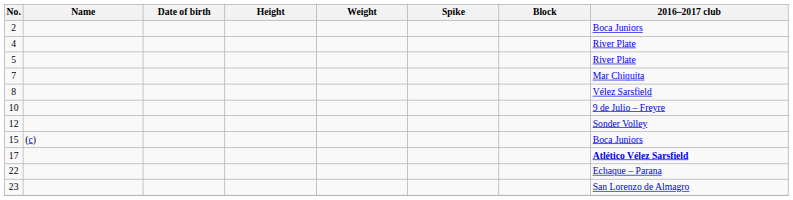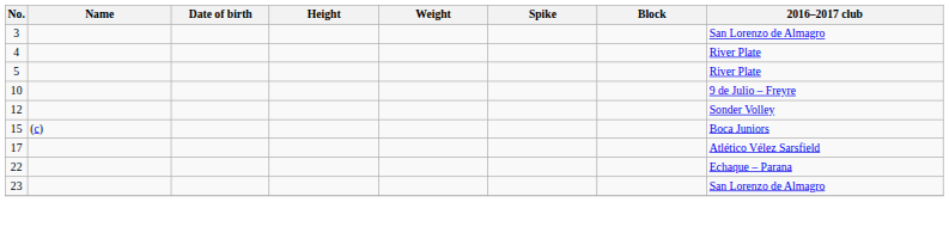- row: 2 | Boca Juniors
+ row: 3 | San Lorenzo de Almagro
- row: 7 | Mar Chiquita
- row: 8 | Vélez Sarsfield
17 | 2016–2017 club: bold -> normal
